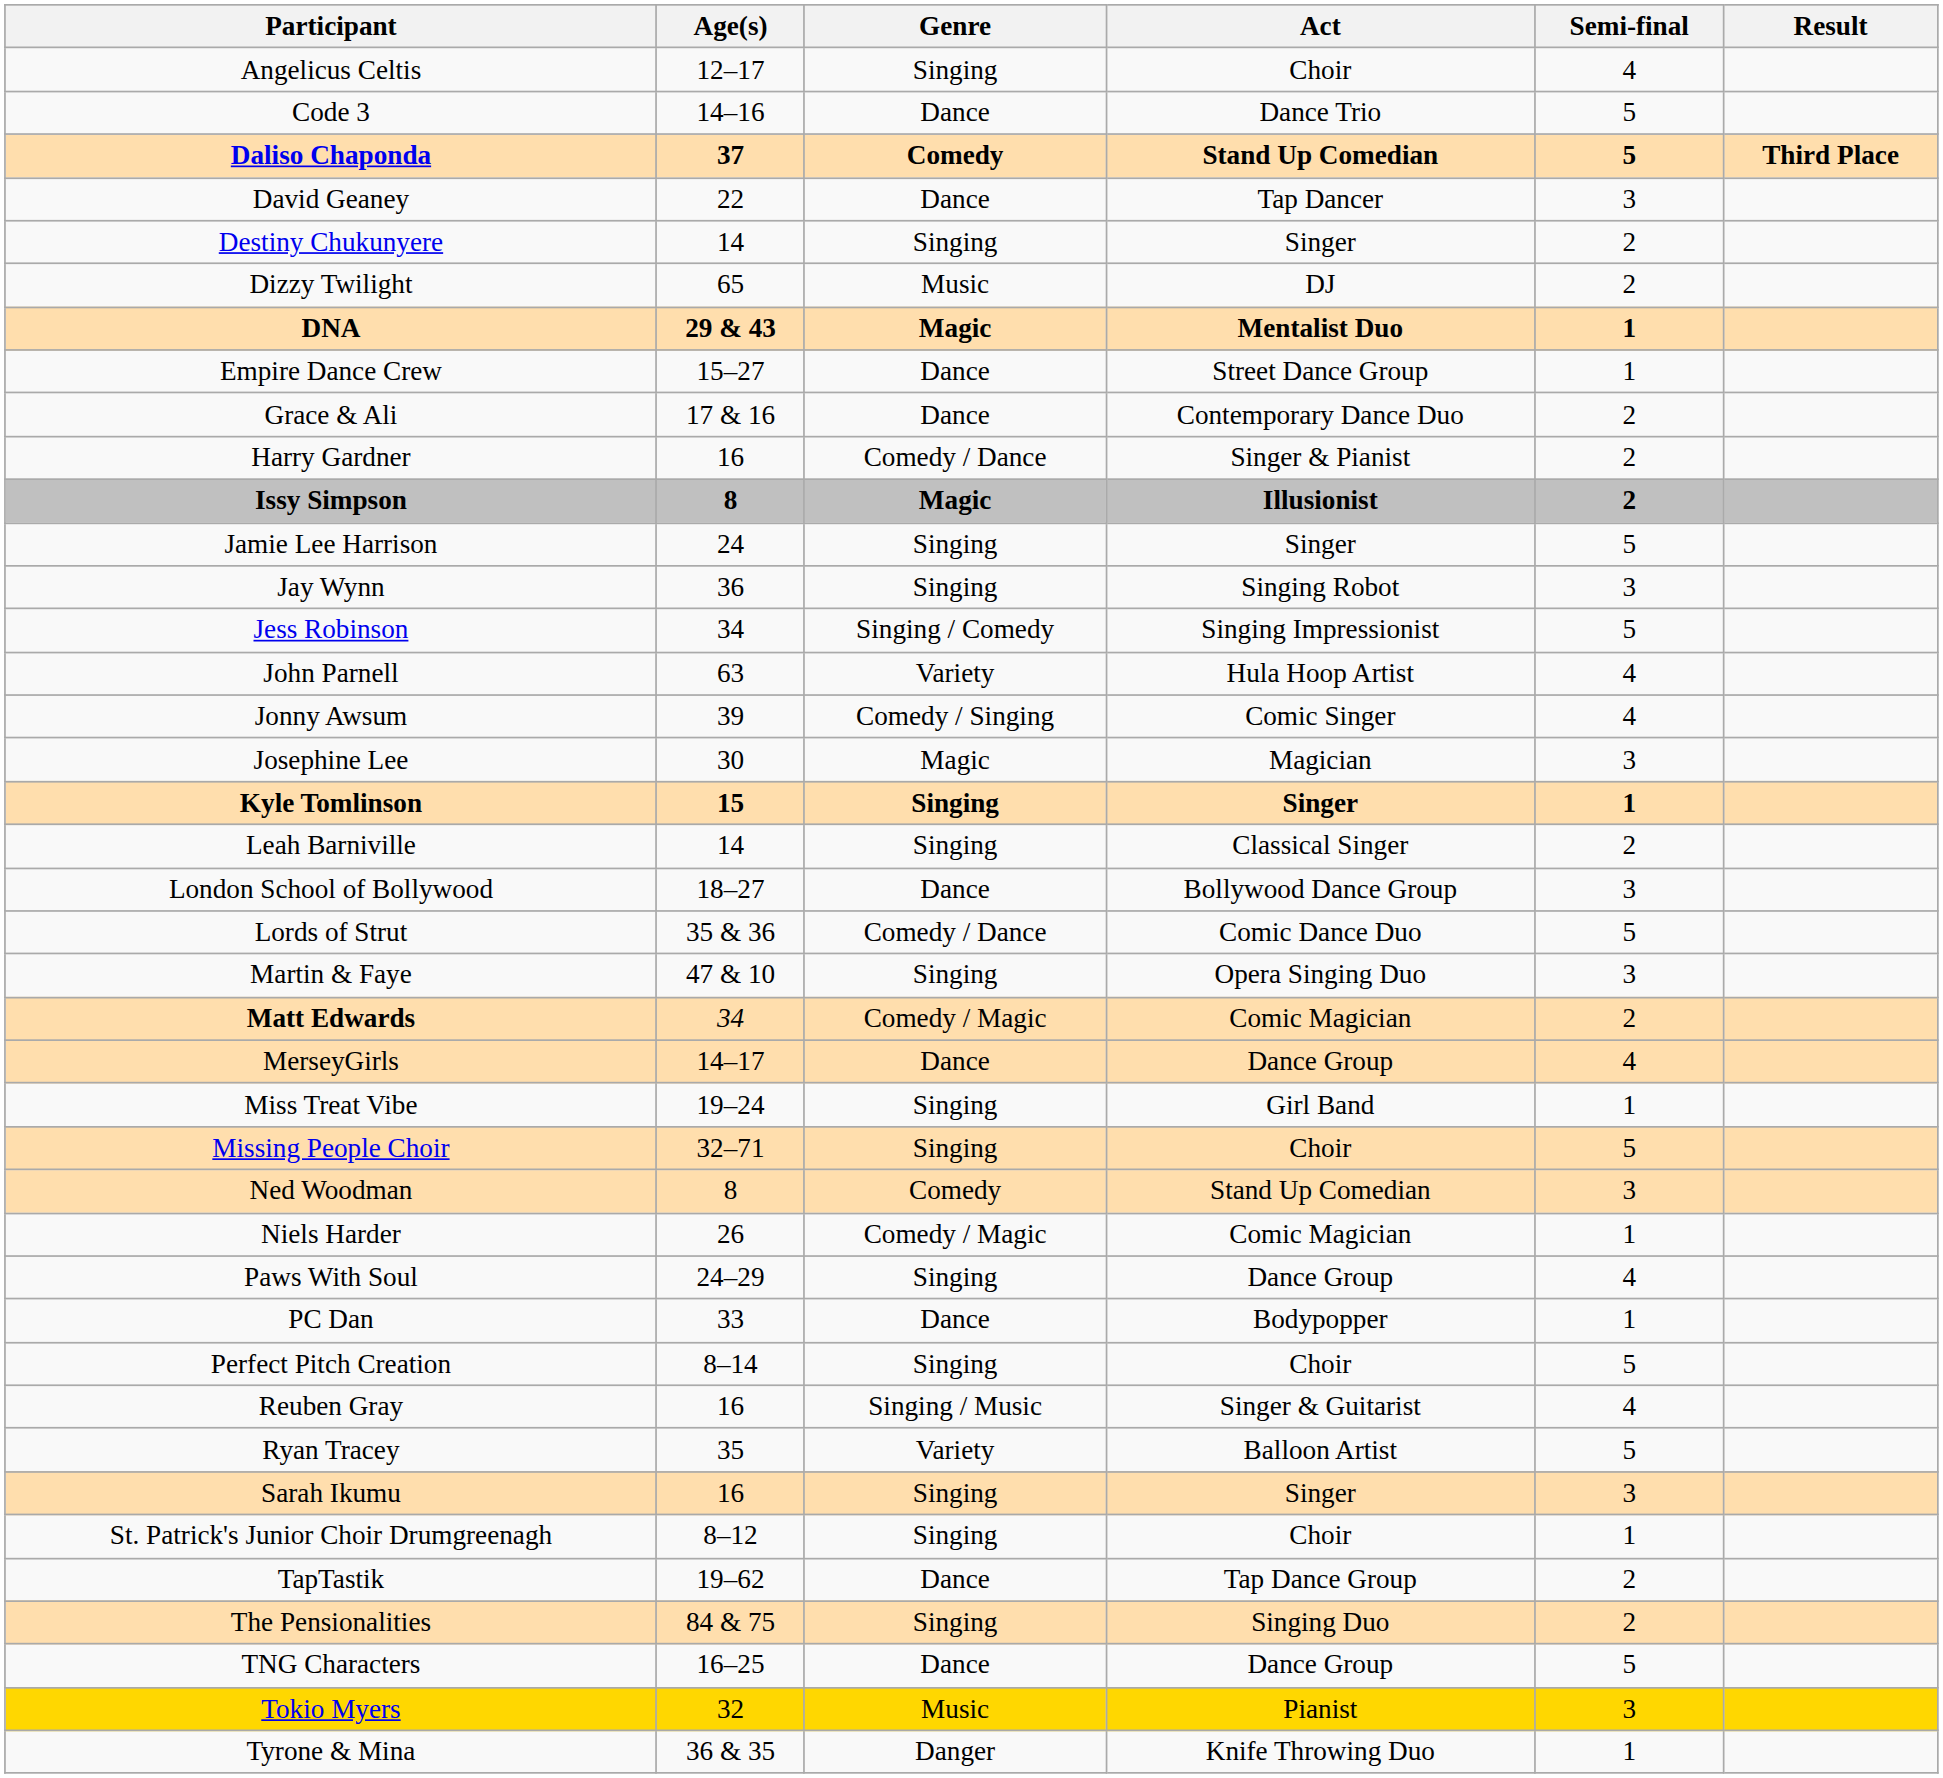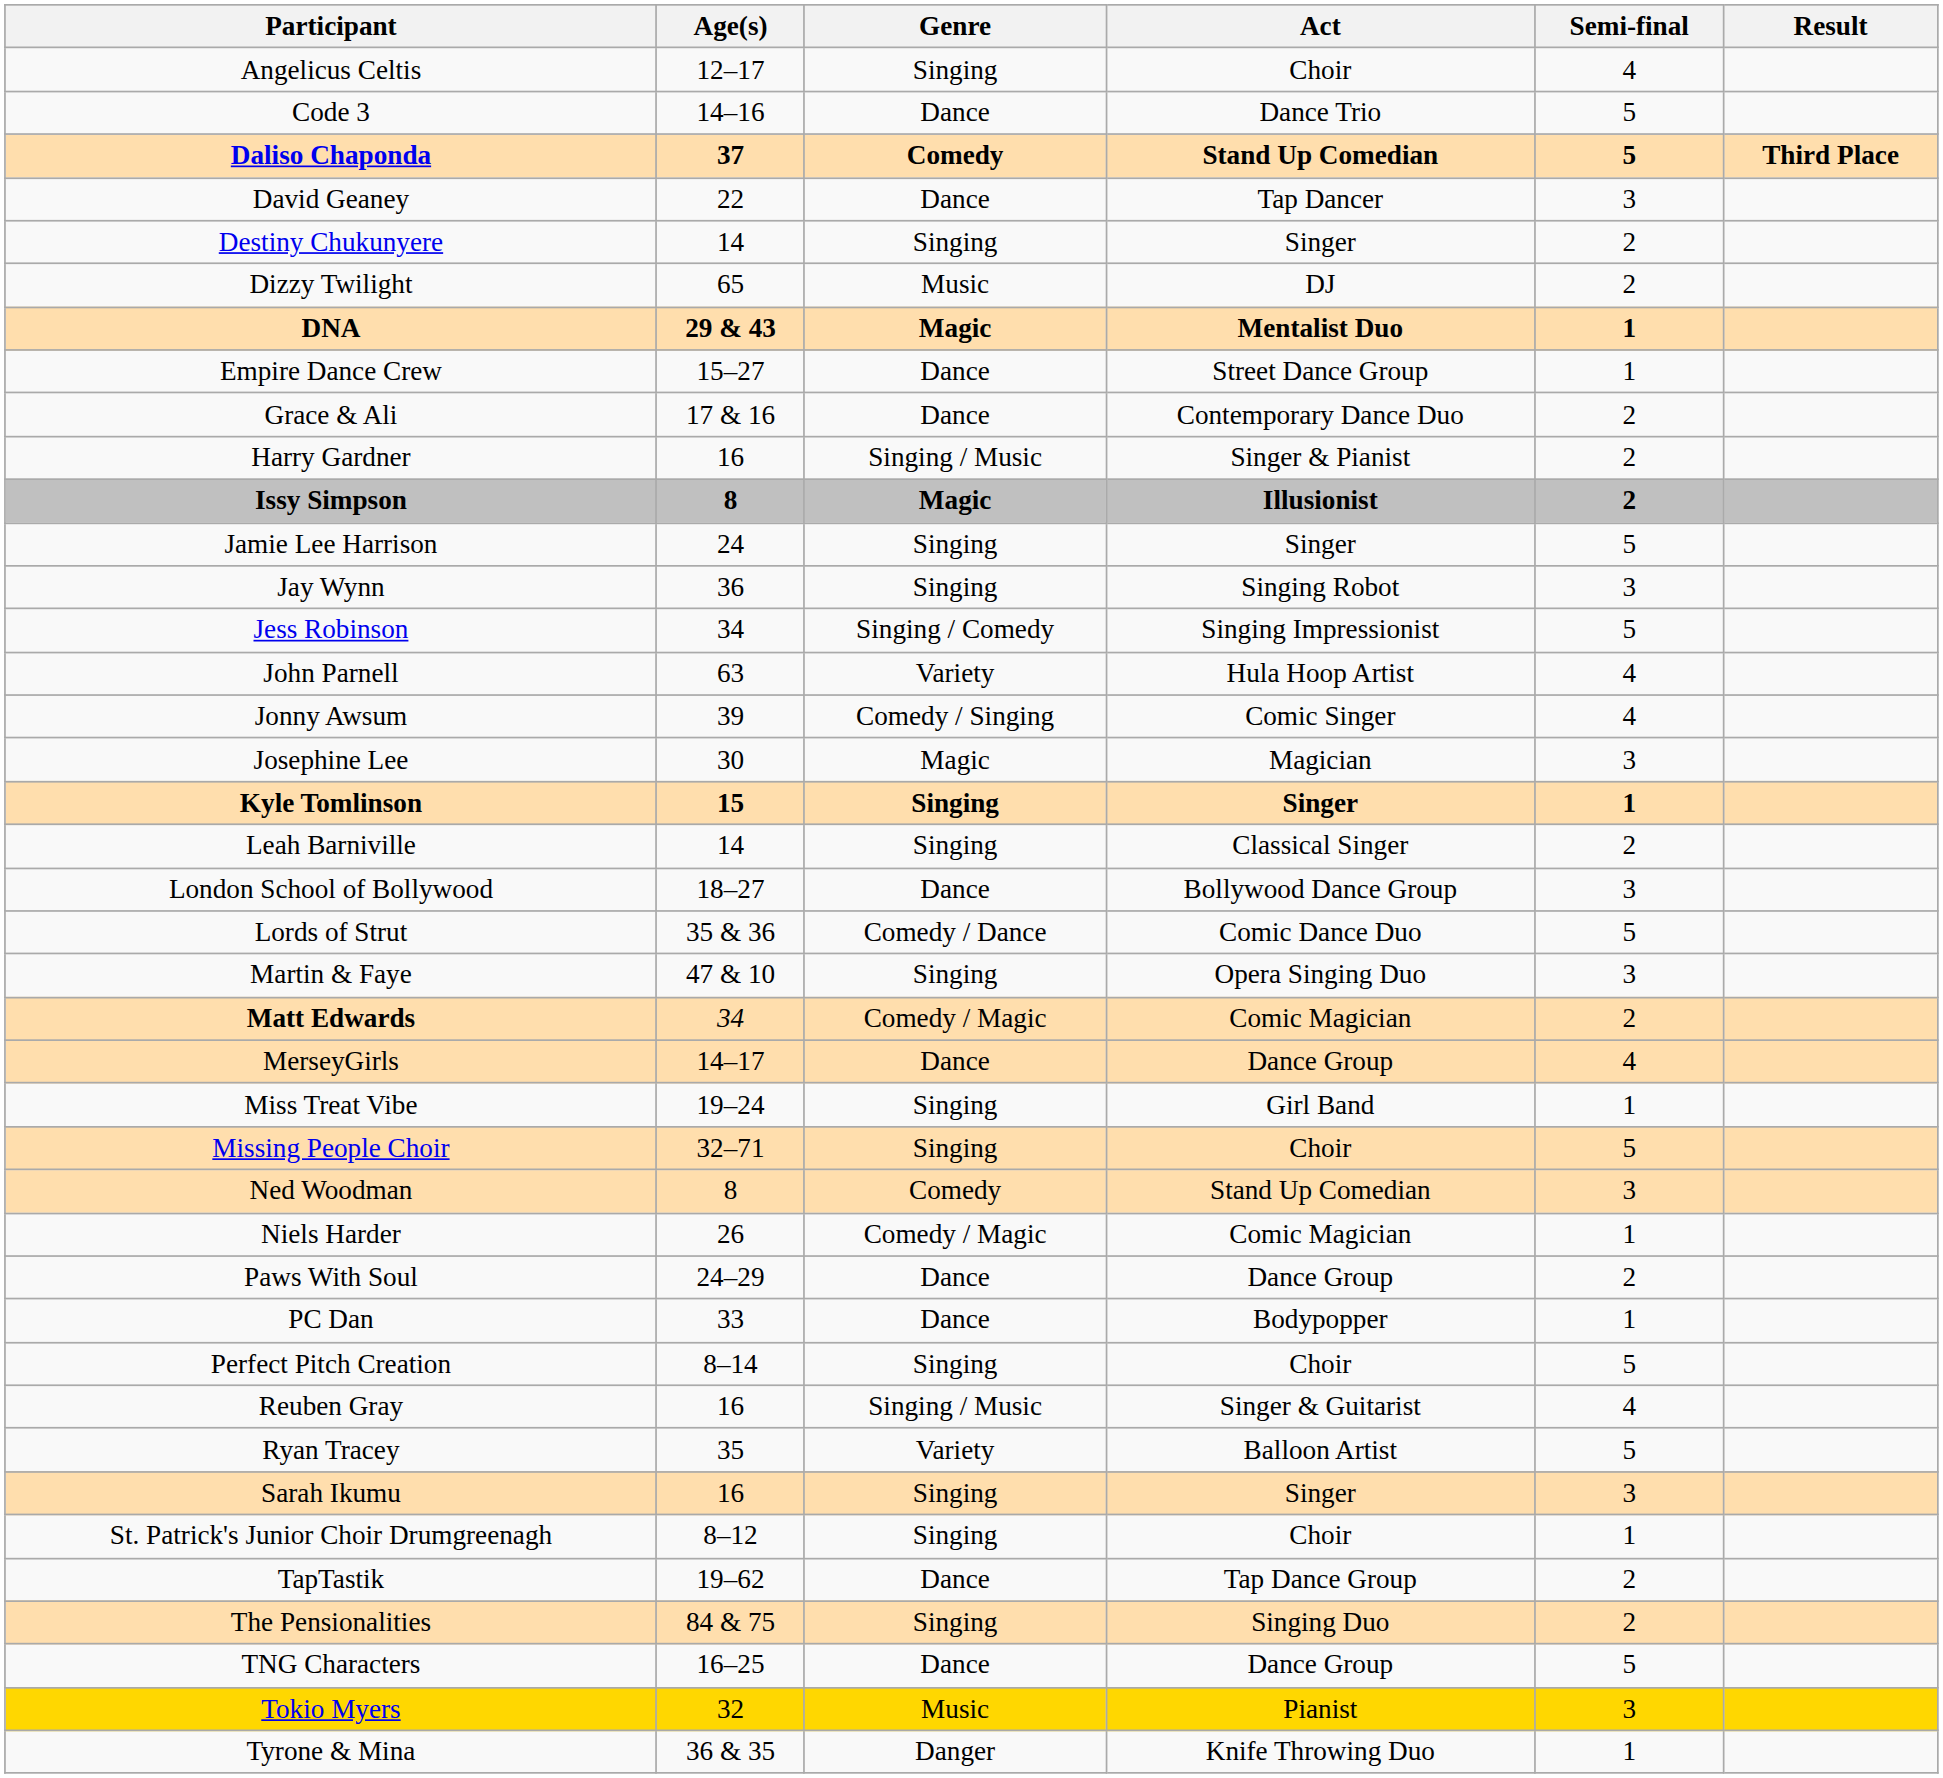Harry Gardner | Genre: Comedy / Dance -> Singing / Music
Paws With Soul | Genre: Singing -> Dance
Paws With Soul | Semi-final: 4 -> 2
